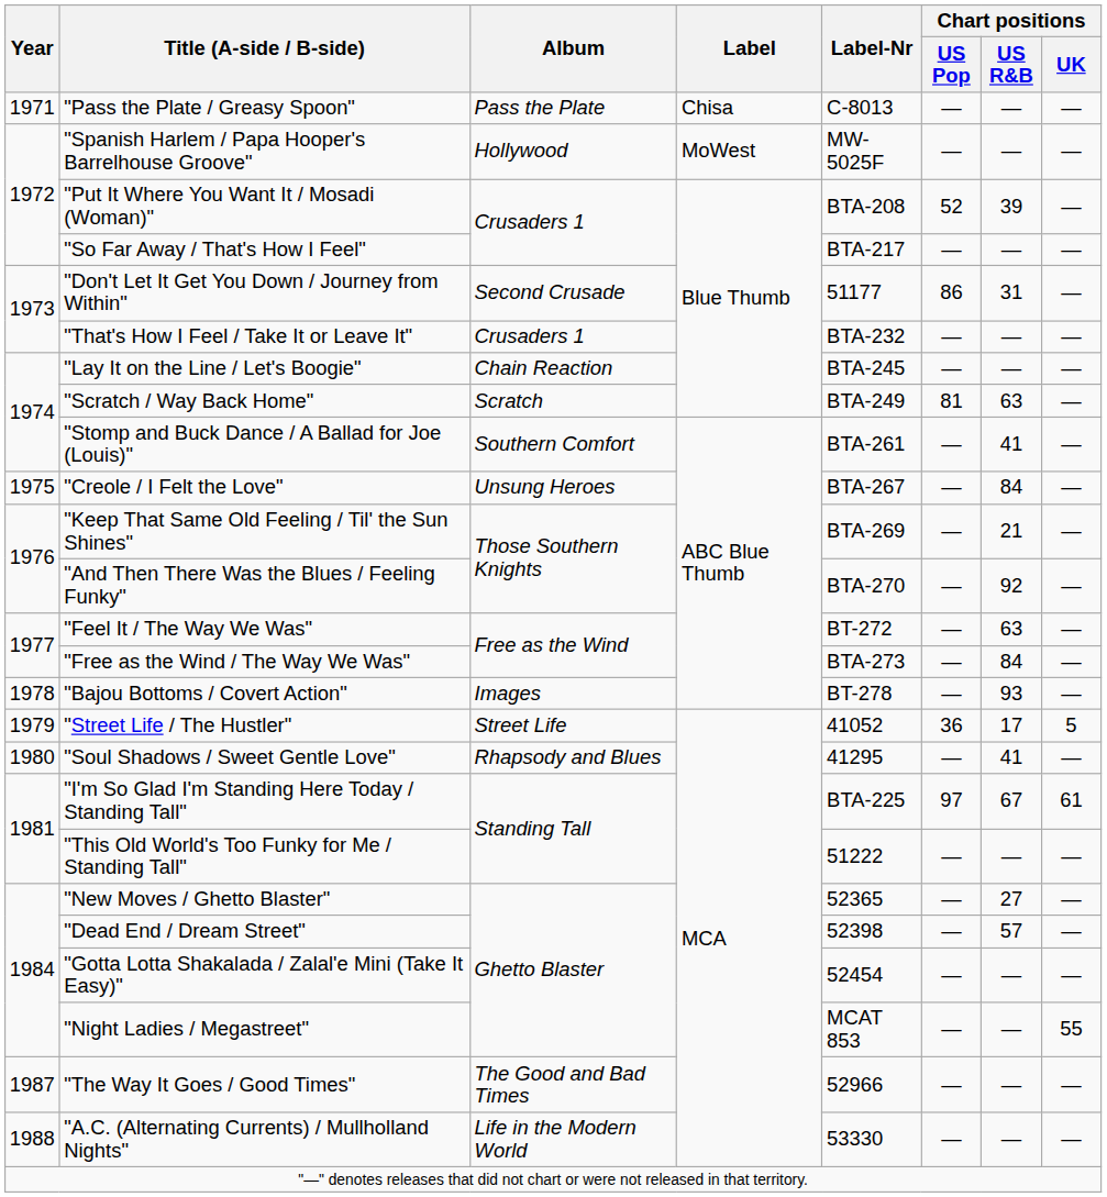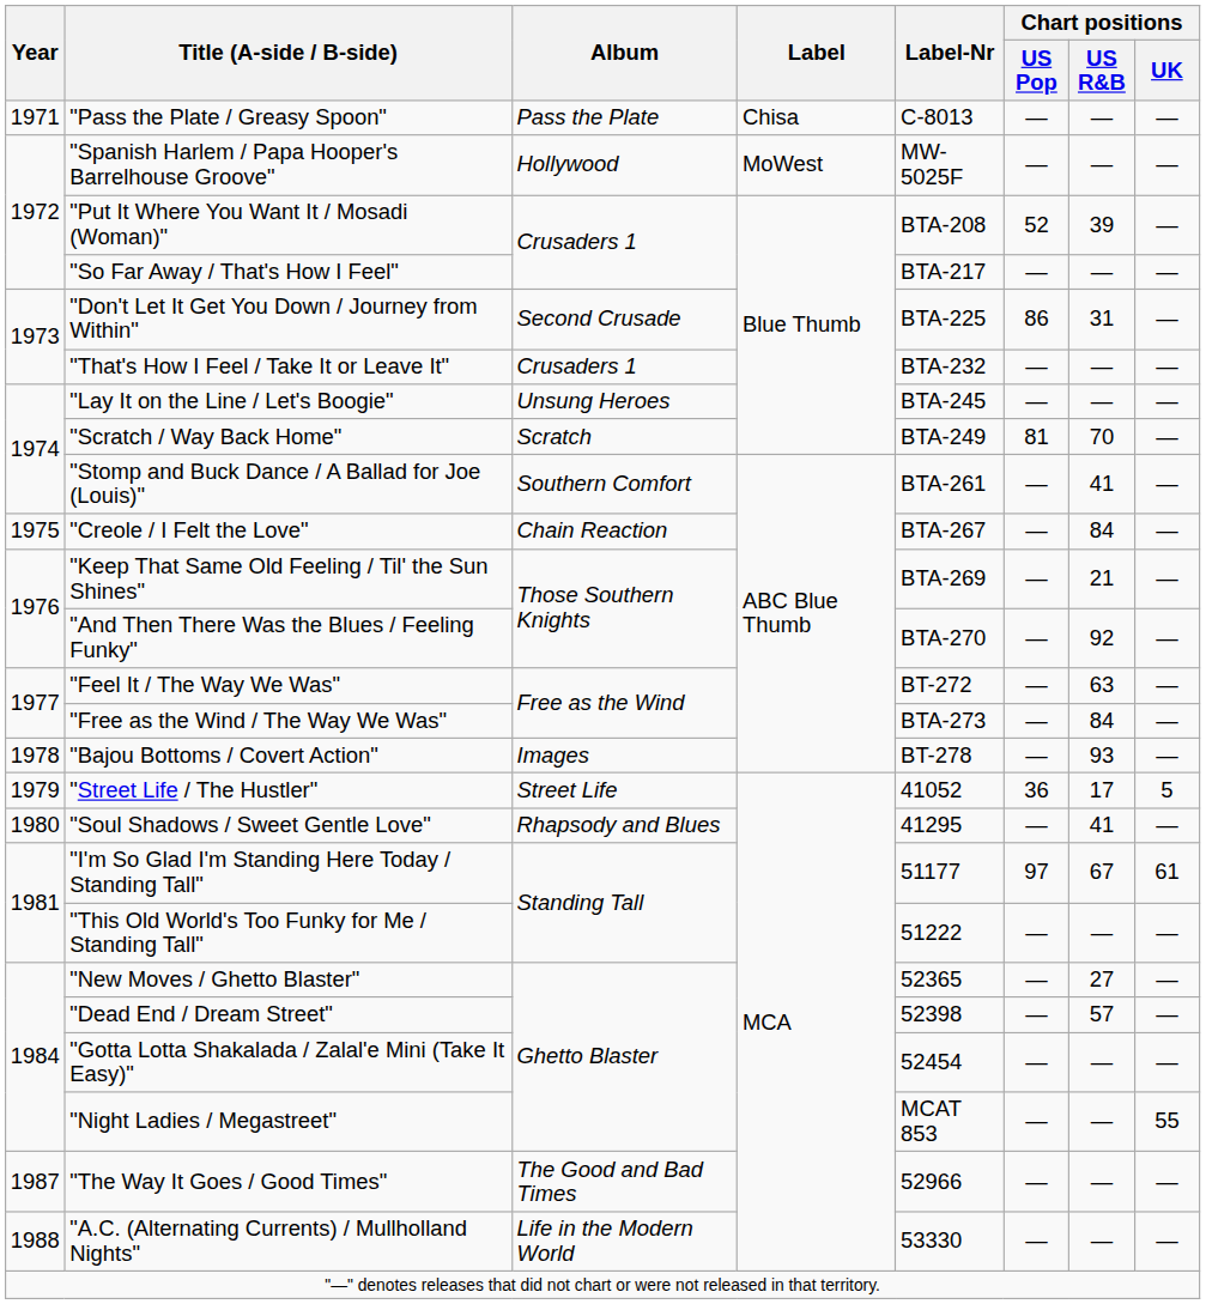"Don't Let It Get You Down / Journey from Within" | Label-Nr: 51177 -> BTA-225
"Lay It on the Line / Let's Boogie" | Album: Chain Reaction -> Unsung Heroes
"Scratch / Way Back Home" | Chart positions / US R&B: 63 -> 70
"Creole / I Felt the Love" | Album: Unsung Heroes -> Chain Reaction
"I'm So Glad I'm Standing Here Today / Standing Tall" | Label-Nr: BTA-225 -> 51177
